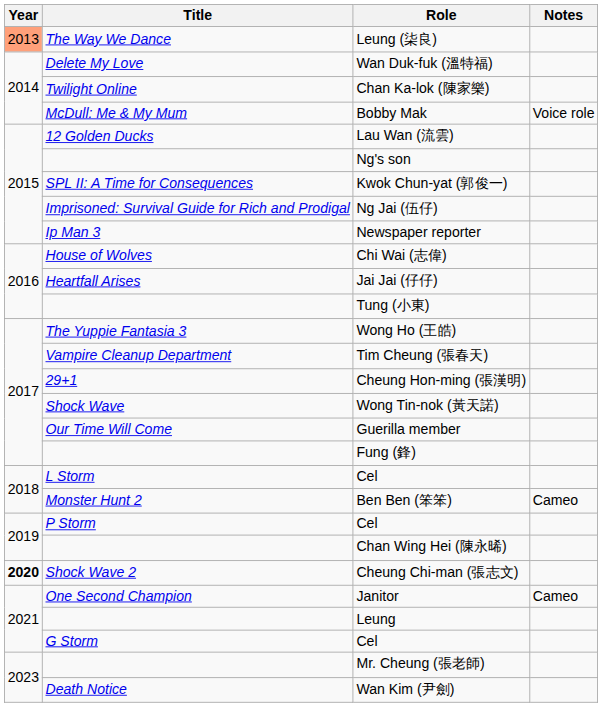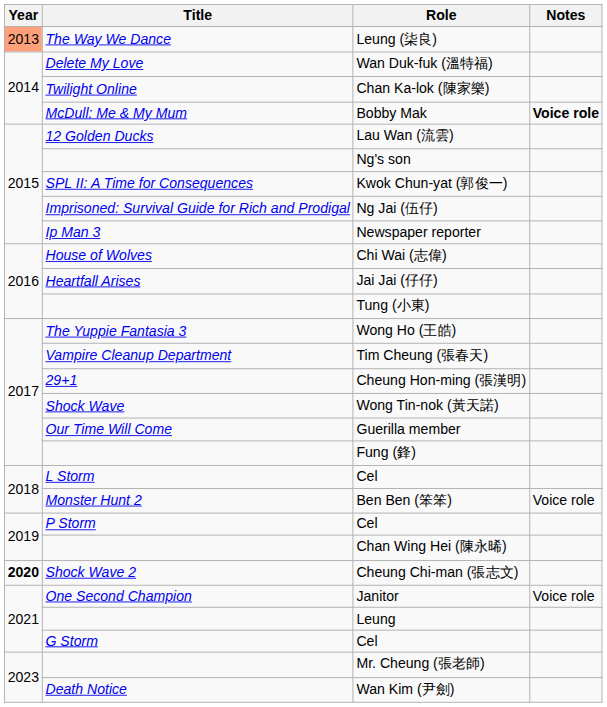Bobby Mak | Notes: normal -> bold
Ben Ben (笨笨) | Notes: Cameo -> Voice role
Janitor | Notes: Cameo -> Voice role
